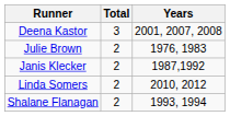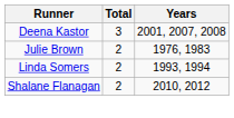- row: Janis Klecker | 2 | 1987,1992
Linda Somers | Years: 2010, 2012 -> 1993, 1994
Shalane Flanagan | Years: 1993, 1994 -> 2010, 2012
